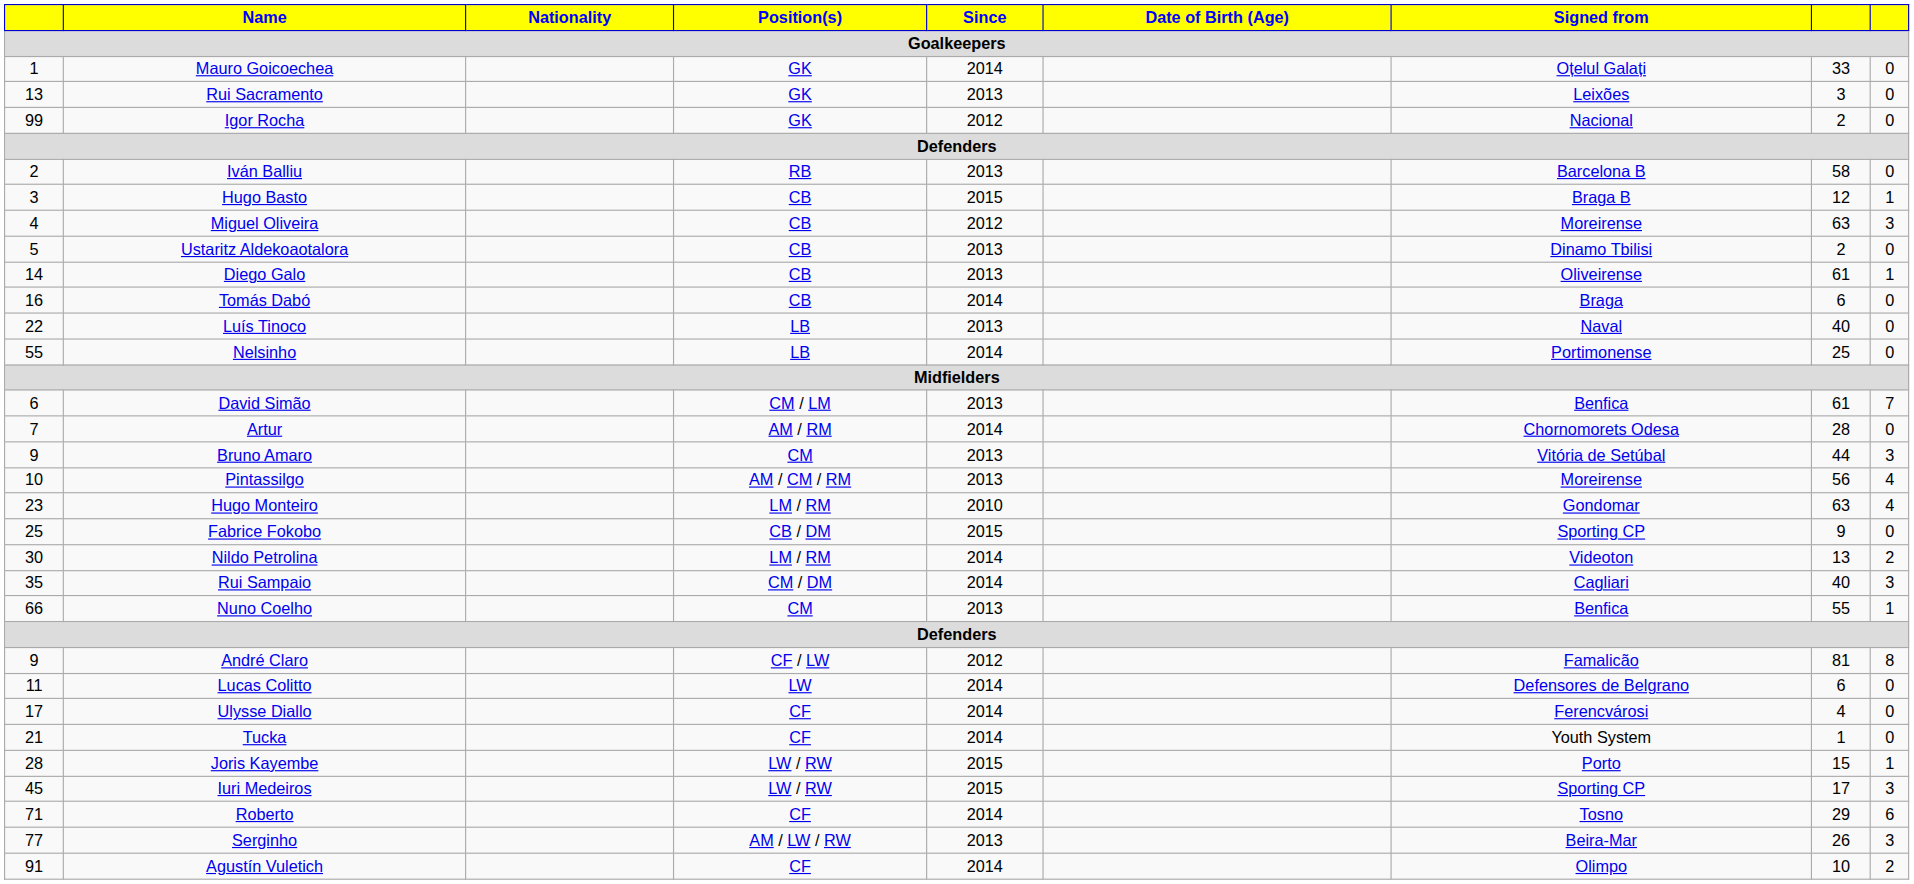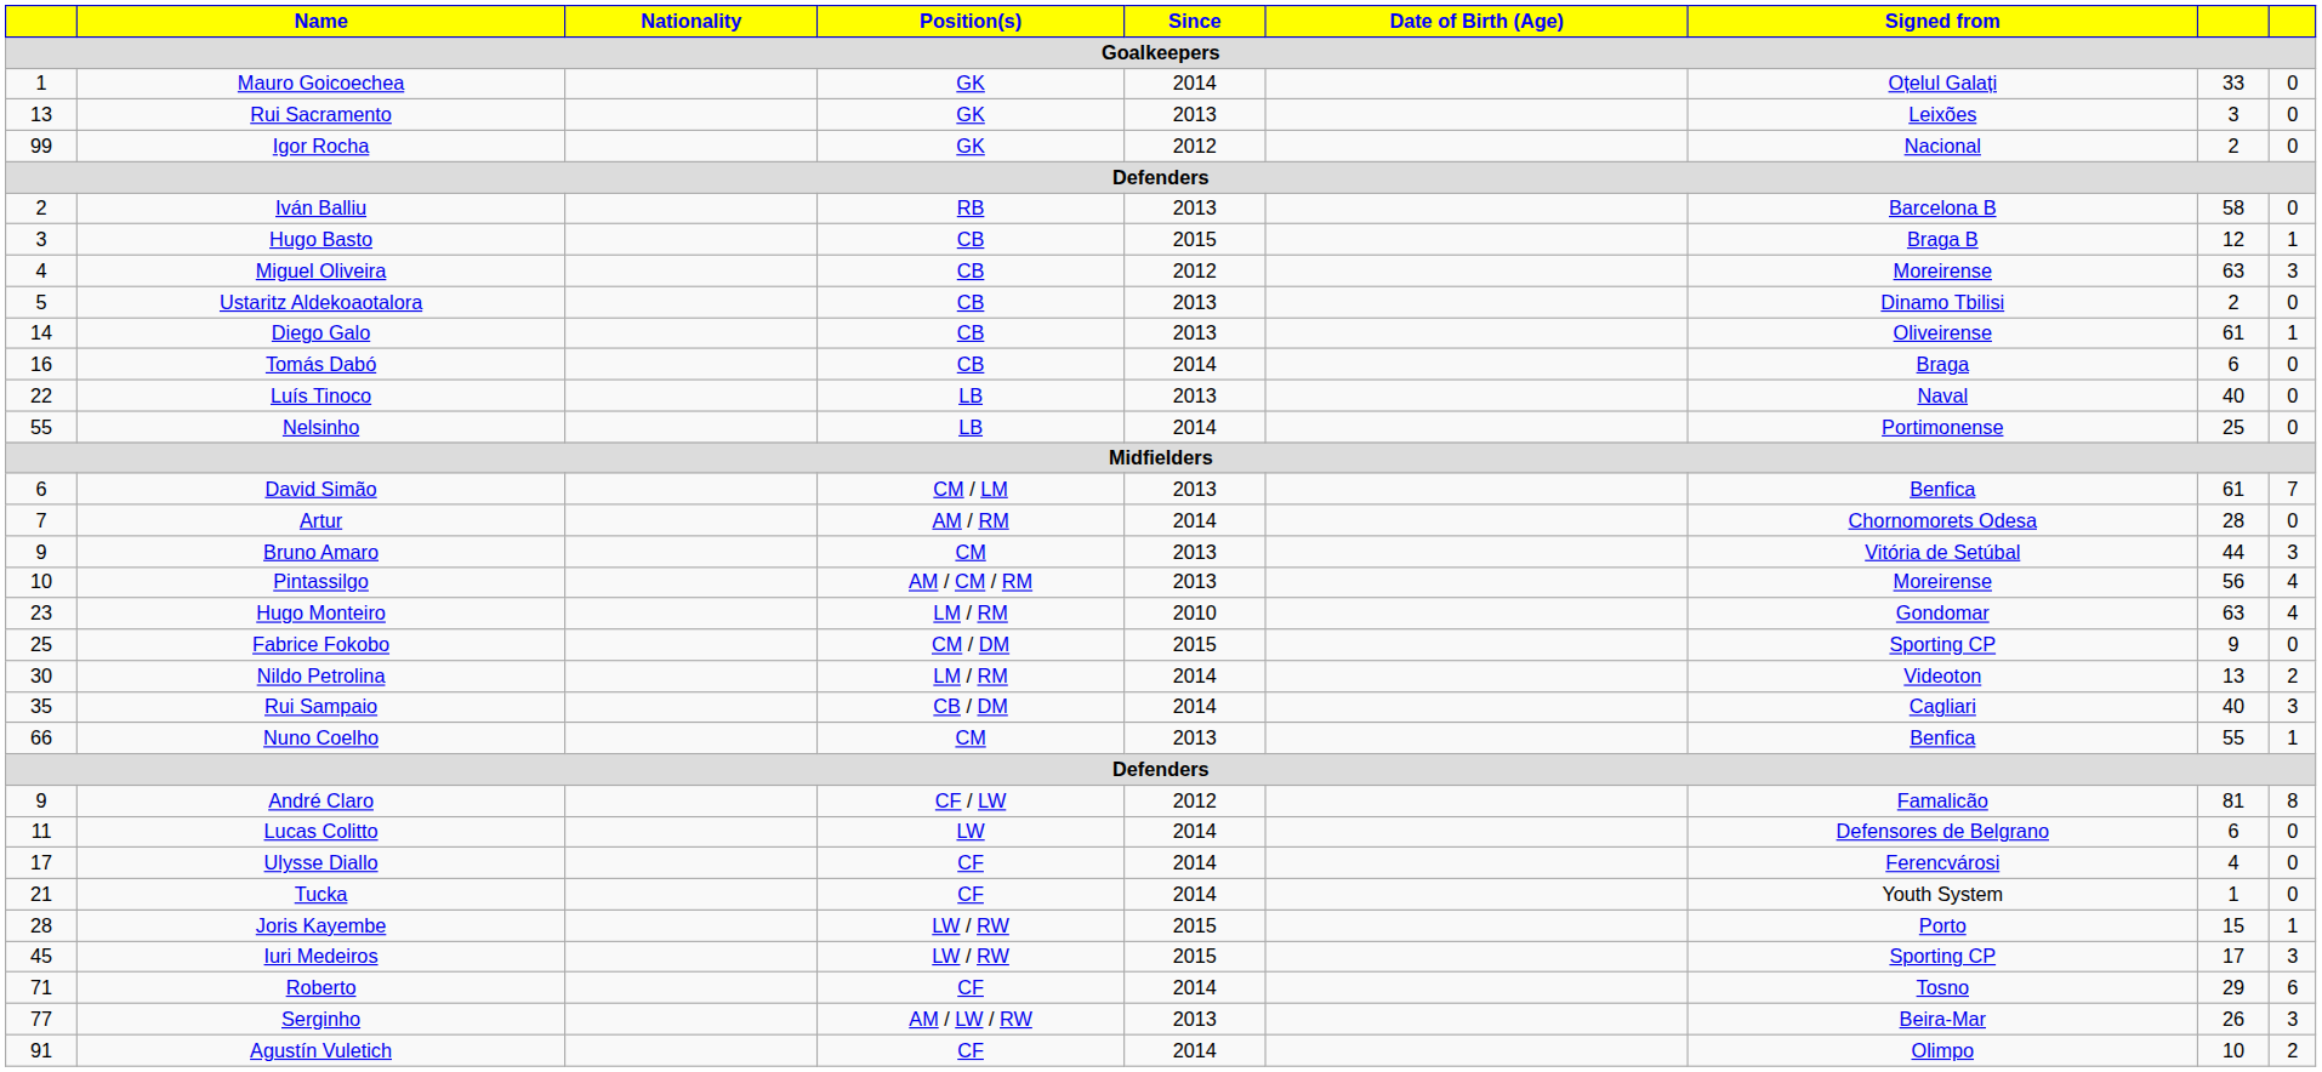Fabrice Fokobo | Position(s): CB / DM -> CM / DM
Rui Sampaio | Position(s): CM / DM -> CB / DM
